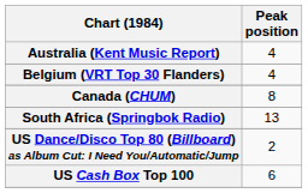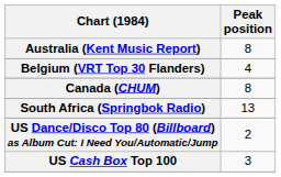Australia (Kent Music Report) | Peak position: 4 -> 8
US Cash Box Top 100 | Peak position: 6 -> 3
